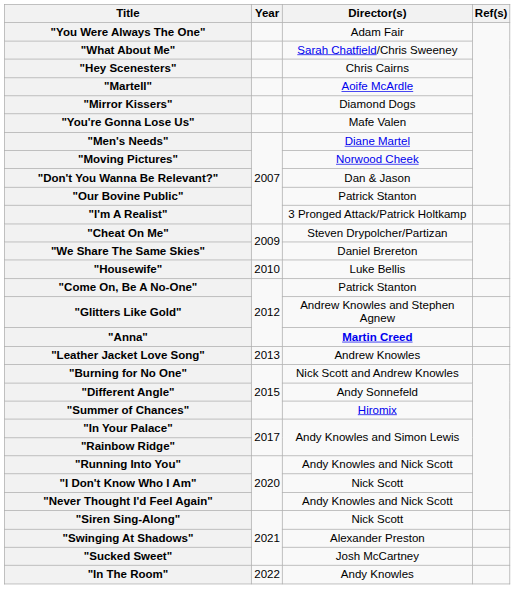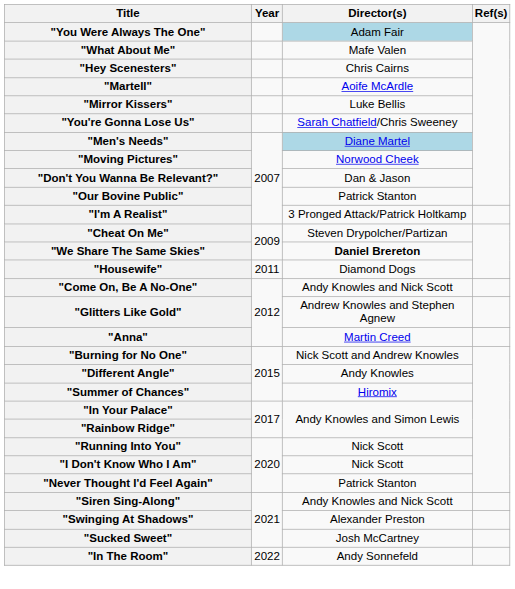"You Were Always The One" | Director(s): no background -> lightblue background
"What About Me" | Director(s): Sarah Chatfield/Chris Sweeney -> Mafe Valen
"Mirror Kissers" | Director(s): Diamond Dogs -> Luke Bellis
"You're Gonna Lose Us" | Director(s): Mafe Valen -> Sarah Chatfield/Chris Sweeney
"Men's Needs" | Director(s): no background -> lightblue background
"We Share The Same Skies" | Director(s): normal -> bold
"Housewife" | Year: 2010 -> 2011
"Housewife" | Director(s): Luke Bellis -> Diamond Dogs
"Come On, Be A No-One" | Director(s): Patrick Stanton -> Andy Knowles and Nick Scott
"Anna" | Director(s): bold -> normal
- row: "Leather Jacket Love Song" | 2013 | Andrew Knowles
"Different Angle" | Director(s): Andy Sonnefeld -> Andy Knowles
"Running Into You" | Director(s): Andy Knowles and Nick Scott -> Nick Scott
"Never Thought I'd Feel Again" | Director(s): Andy Knowles and Nick Scott -> Patrick Stanton
"Siren Sing-Along" | Director(s): Nick Scott -> Andy Knowles and Nick Scott
"In The Room" | Director(s): Andy Knowles -> Andy Sonnefeld
